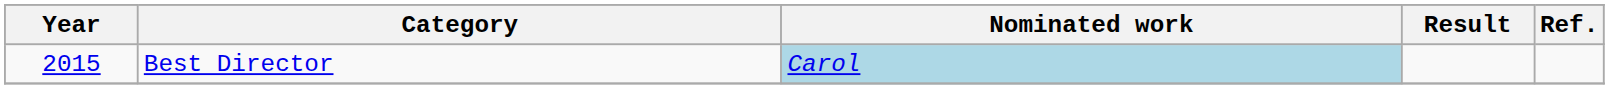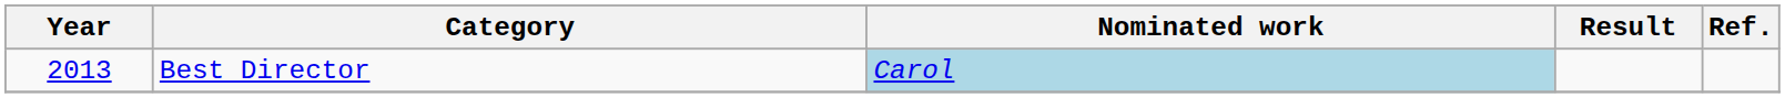Best Director | Year: 2015 -> 2013
